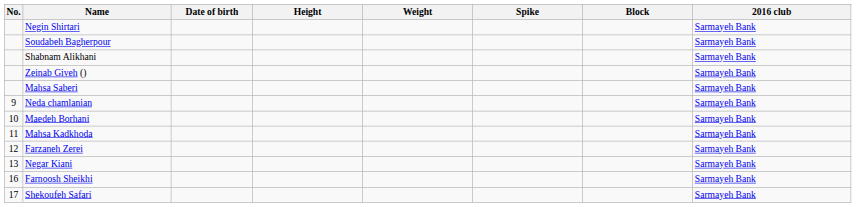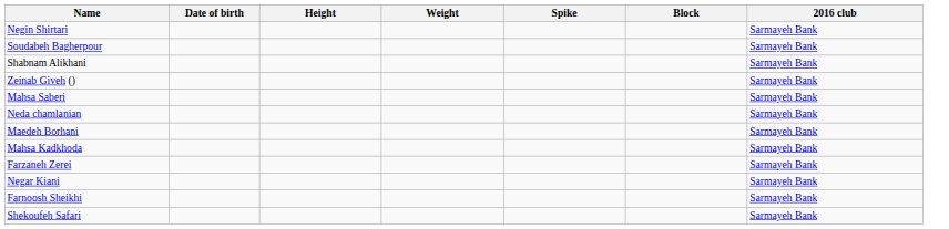- column: No. | 9 | 10 | 11 | 12 | 13 | 16 | 17
